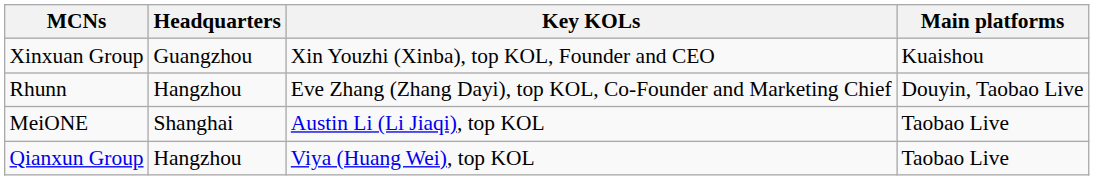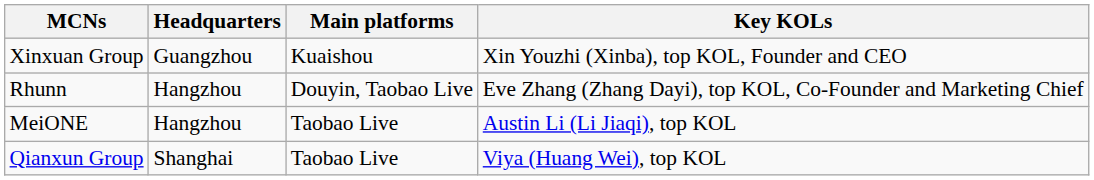columns swapped: Key KOLs <-> Main platforms
MeiONE | Headquarters: Shanghai -> Hangzhou
Qianxun Group | Headquarters: Hangzhou -> Shanghai
